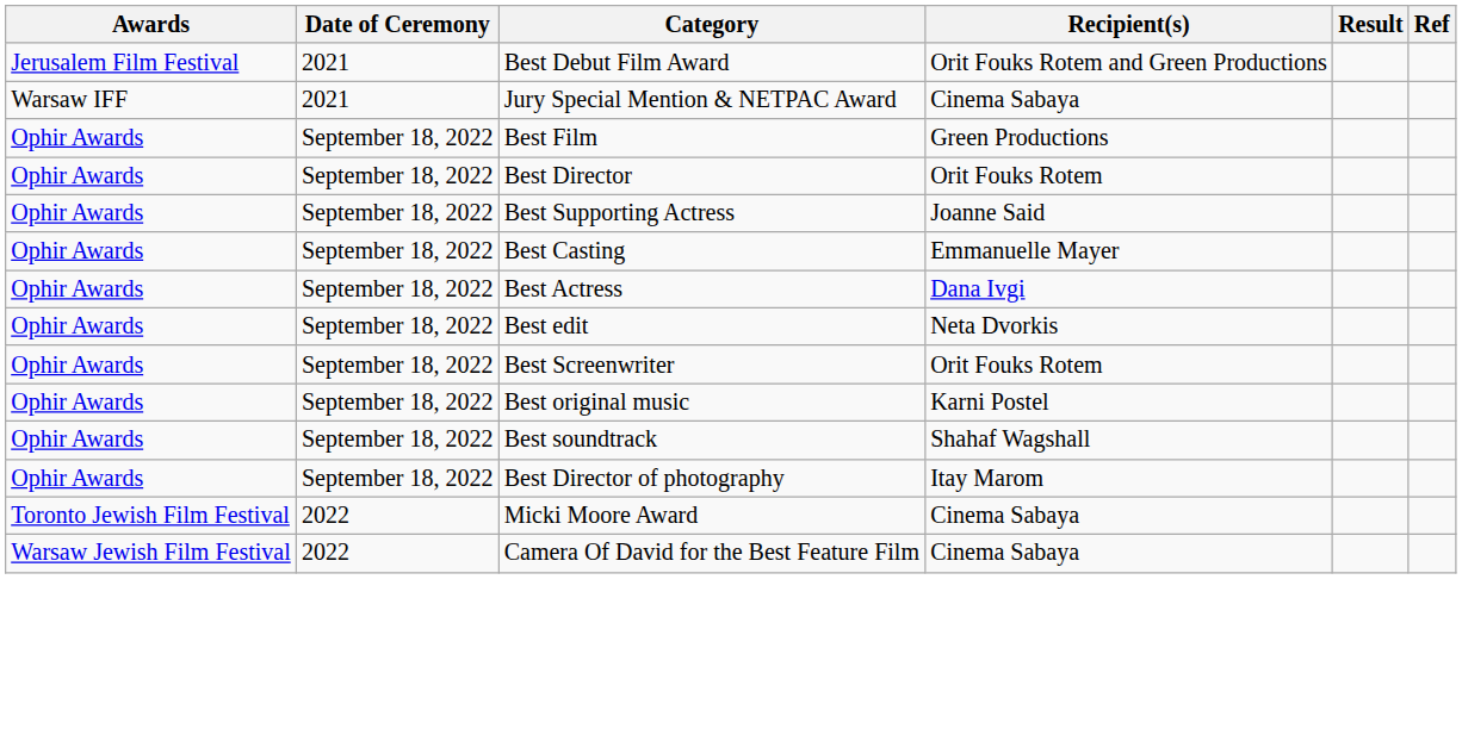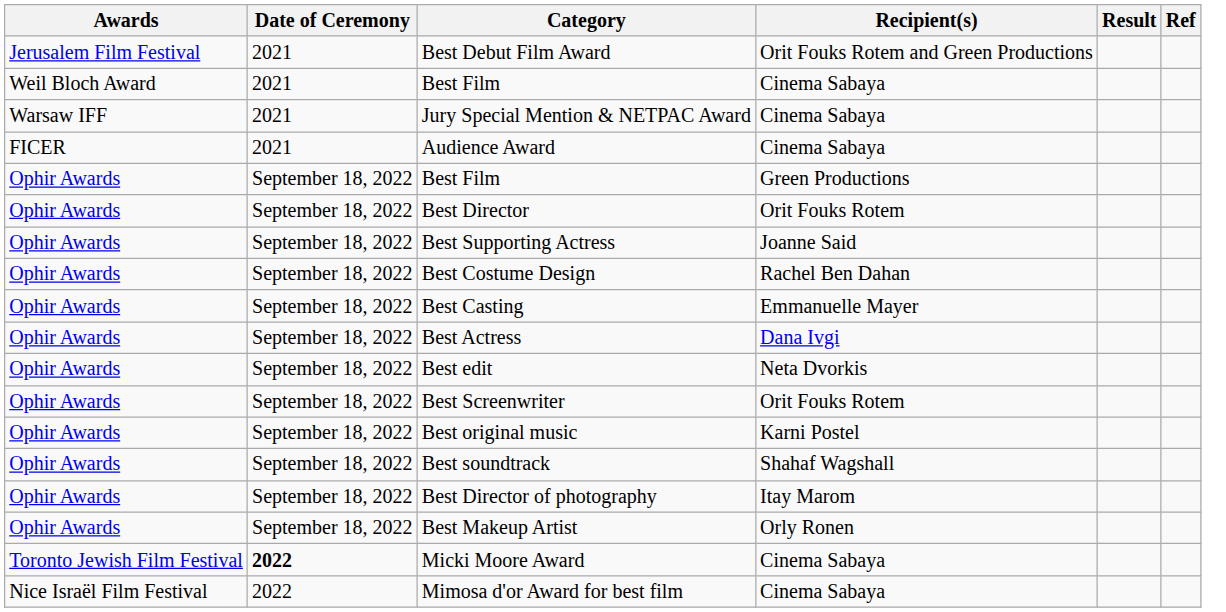+ row: Weil Bloch Award | 2021 | Best Film | Cinema Sabaya
+ row: FICER | 2021 | Audience Award | Cinema Sabaya
+ row: Ophir Awards | September 18, 2022 | Best Costume Design | Rachel Ben Dahan
+ row: Ophir Awards | September 18, 2022 | Best Makeup Artist | Orly Ronen
Micki Moore Award | Date of Ceremony: normal -> bold
- row: Warsaw Jewish Film Festival | 2022 | Camera Of David for the Best Feature Film | Cinema Sabaya
+ row: Nice Israël Film Festival | 2022 | Mimosa d'or Award for best film | Cinema Sabaya
